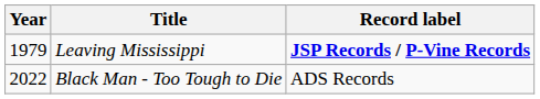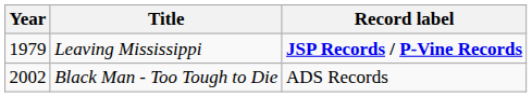Black Man - Too Tough to Die | Year: 2022 -> 2002
